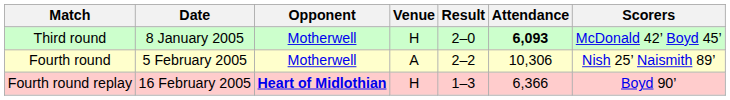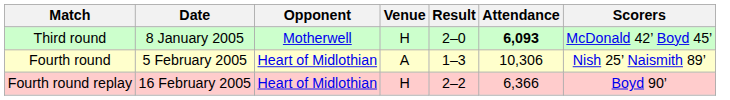Fourth round | Opponent: Motherwell -> Heart of Midlothian
Fourth round | Result: 2–2 -> 1–3
Fourth round replay | Opponent: bold -> normal
Fourth round replay | Result: 1–3 -> 2–2
